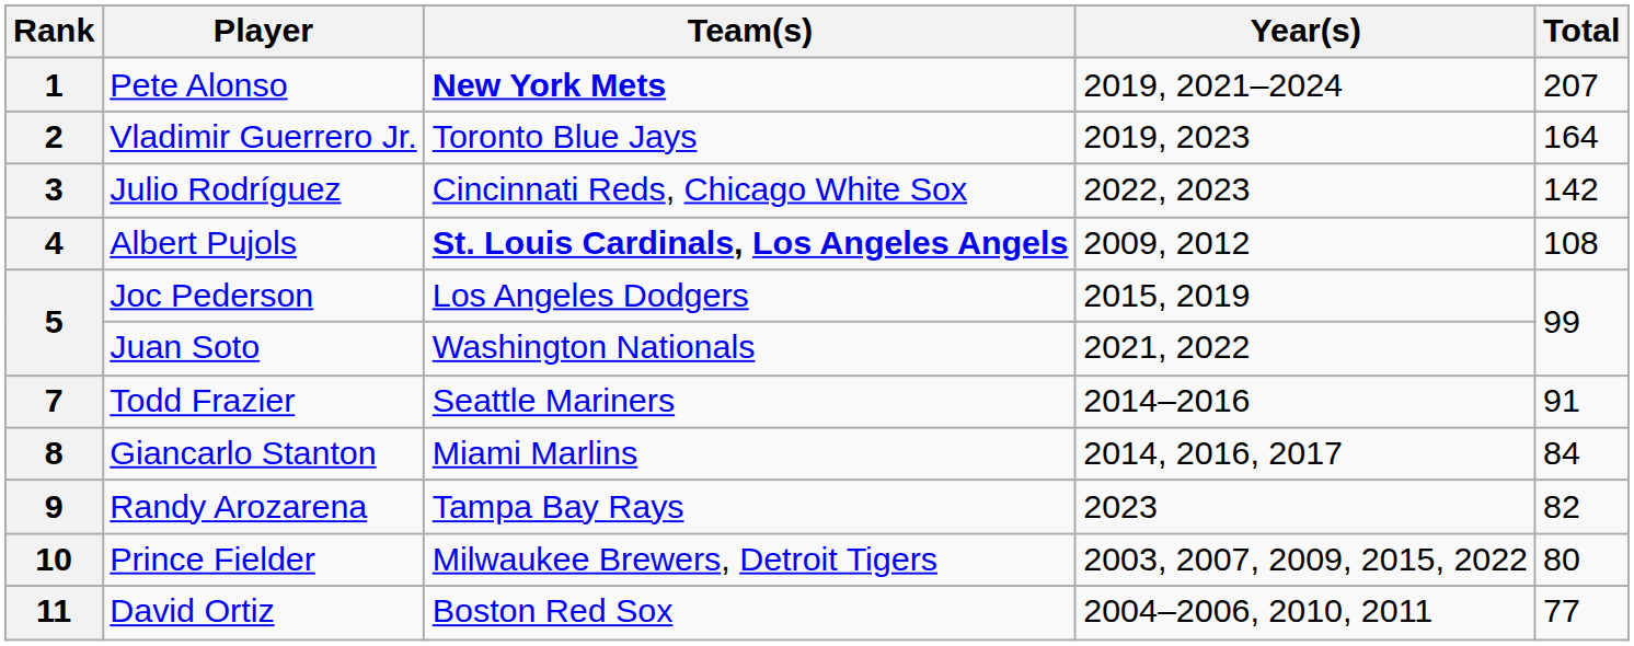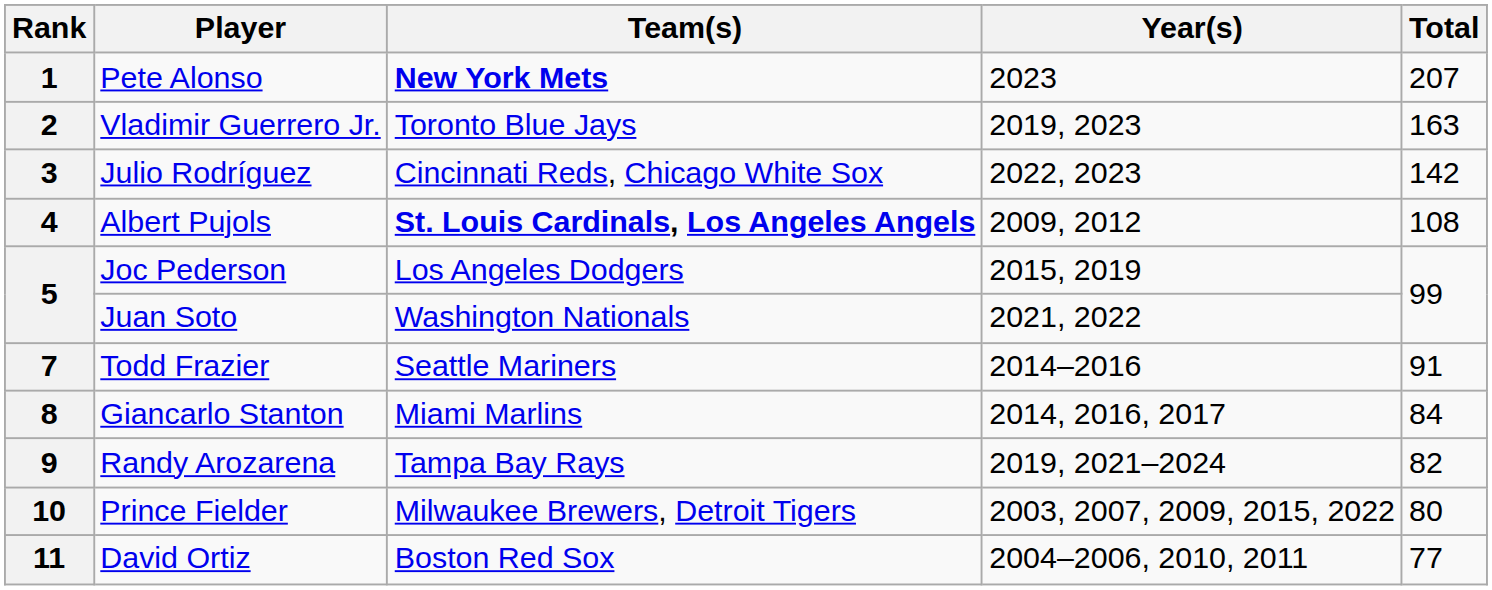1 | Year(s): 2019, 2021–2024 -> 2023
2 | Total: 164 -> 163
9 | Year(s): 2023 -> 2019, 2021–2024
